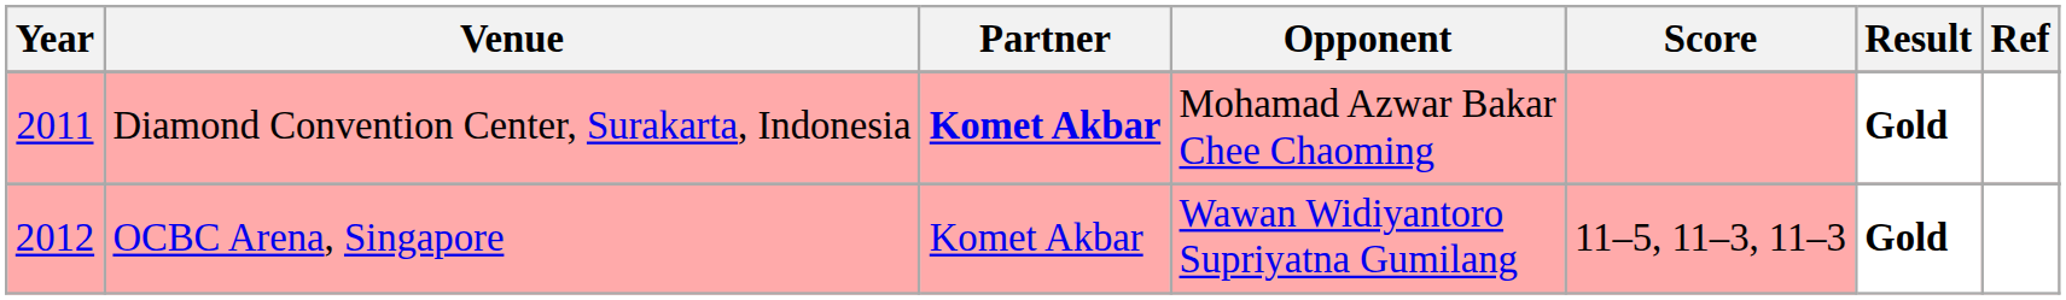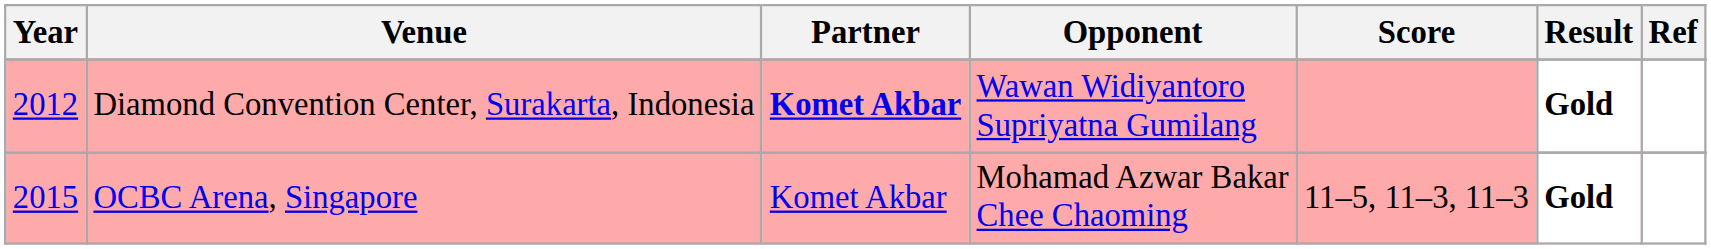Diamond Convention Center, Surakarta, Indonesia | Year: 2011 -> 2012
Diamond Convention Center, Surakarta, Indonesia | Opponent: Mohamad Azwar Bakar Chee Chaoming -> Wawan Widiyantoro Supriyatna Gumilang
OCBC Arena, Singapore | Year: 2012 -> 2015
OCBC Arena, Singapore | Opponent: Wawan Widiyantoro Supriyatna Gumilang -> Mohamad Azwar Bakar Chee Chaoming
